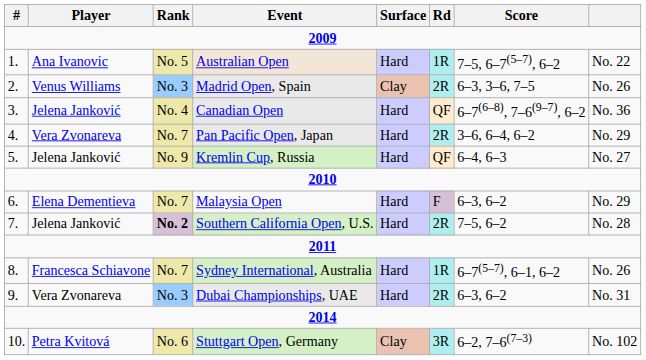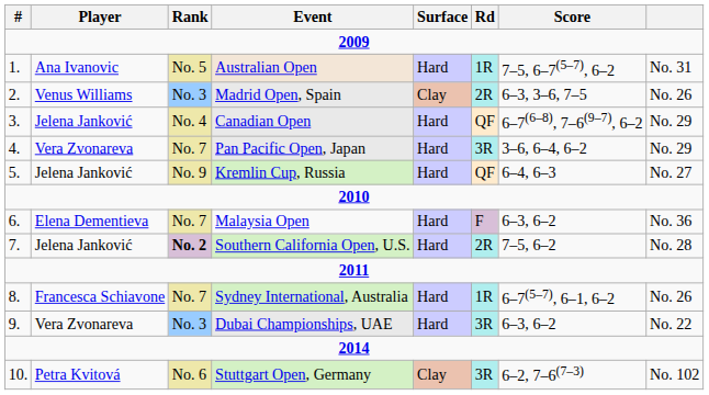Australian Open | column 8: No. 22 -> No. 31
Canadian Open | column 8: No. 36 -> No. 29
Pan Pacific Open, Japan | Rd: 2R -> 3R
Malaysia Open | column 8: No. 29 -> No. 36
Dubai Championships, UAE | Rd: 2R -> 3R
Dubai Championships, UAE | column 8: No. 31 -> No. 22
